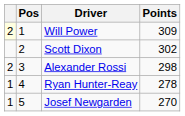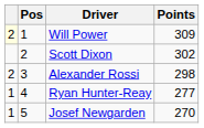Ryan Hunter-Reay | Points: 278 -> 277
